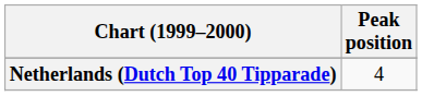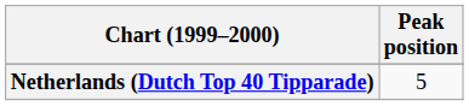Netherlands (Dutch Top 40 Tipparade) | Peak position: 4 -> 5
